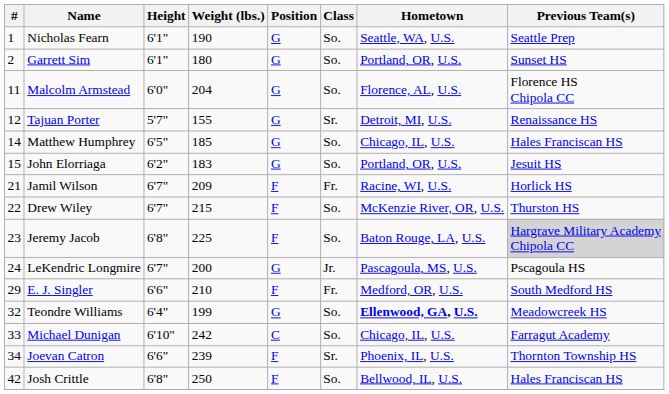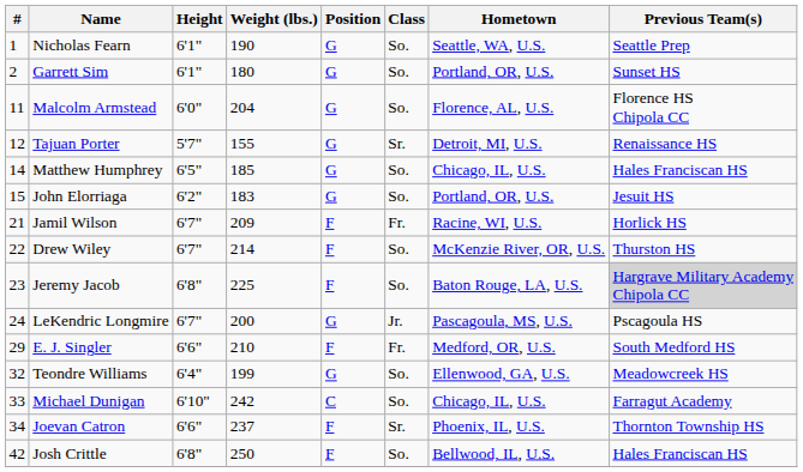Drew Wiley | Weight (lbs.): 215 -> 214
Teondre Williams | Hometown: bold -> normal
Joevan Catron | Weight (lbs.): 239 -> 237
